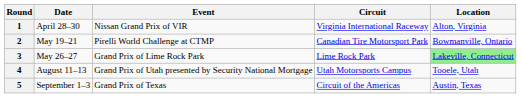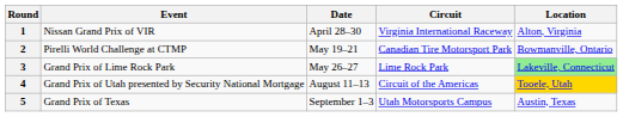columns swapped: Date <-> Event
4 | Circuit: Utah Motorsports Campus -> Circuit of the Americas
4 | Location: no background -> gold background
5 | Circuit: Circuit of the Americas -> Utah Motorsports Campus
